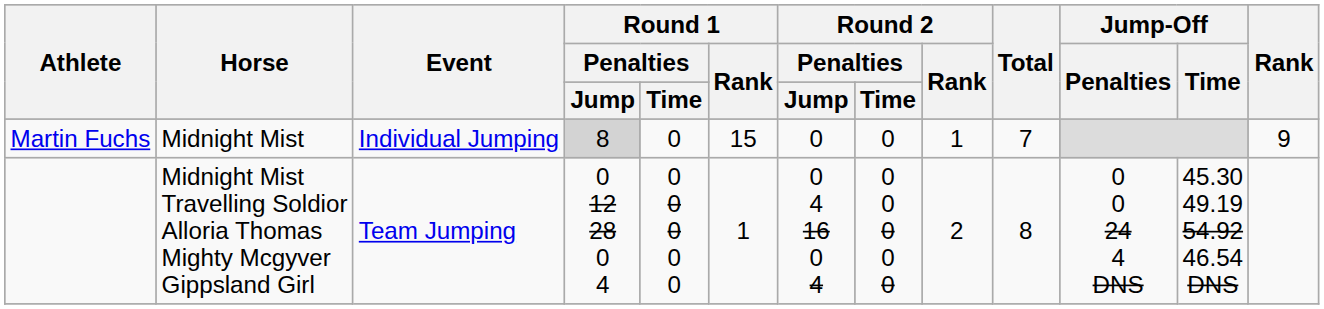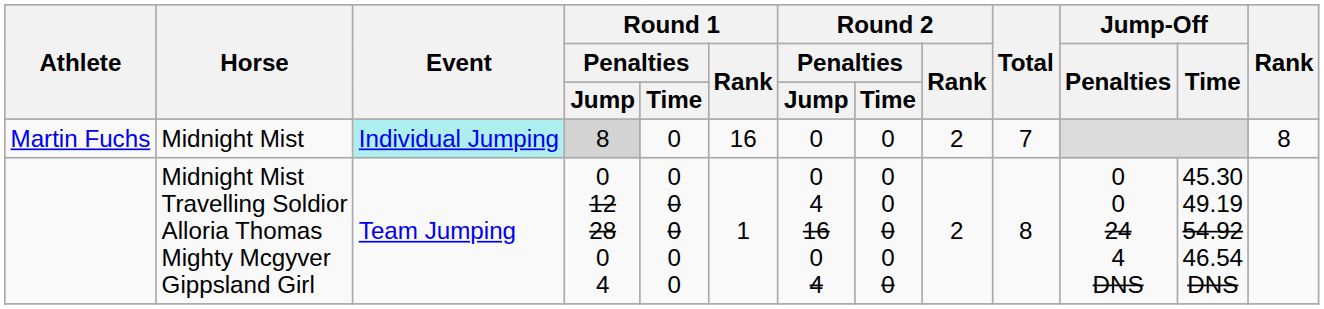Martin Fuchs | Event: no background -> paleturquoise background
Martin Fuchs | Round 1 / Rank: 15 -> 16
Martin Fuchs | Round 2 / Rank: 1 -> 2
Martin Fuchs | Rank: 9 -> 8
